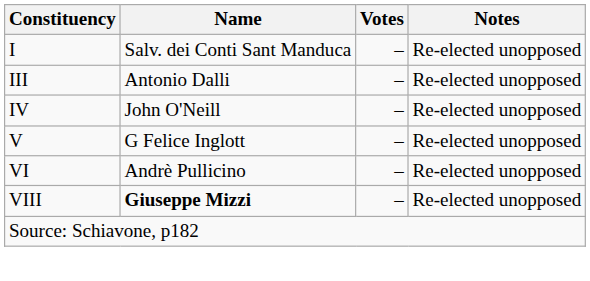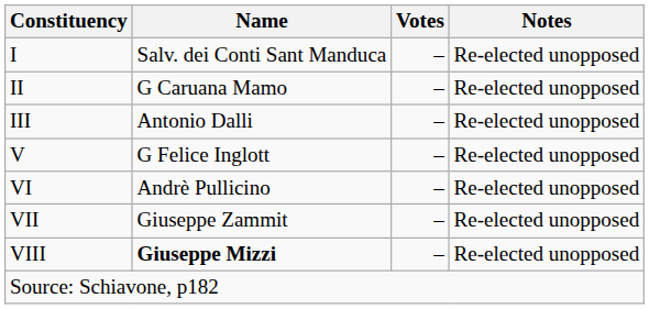+ row: II | G Caruana Mamo | – | Re-elected unopposed
- row: IV | John O'Neill | – | Re-elected unopposed
+ row: VII | Giuseppe Zammit | – | Re-elected unopposed
